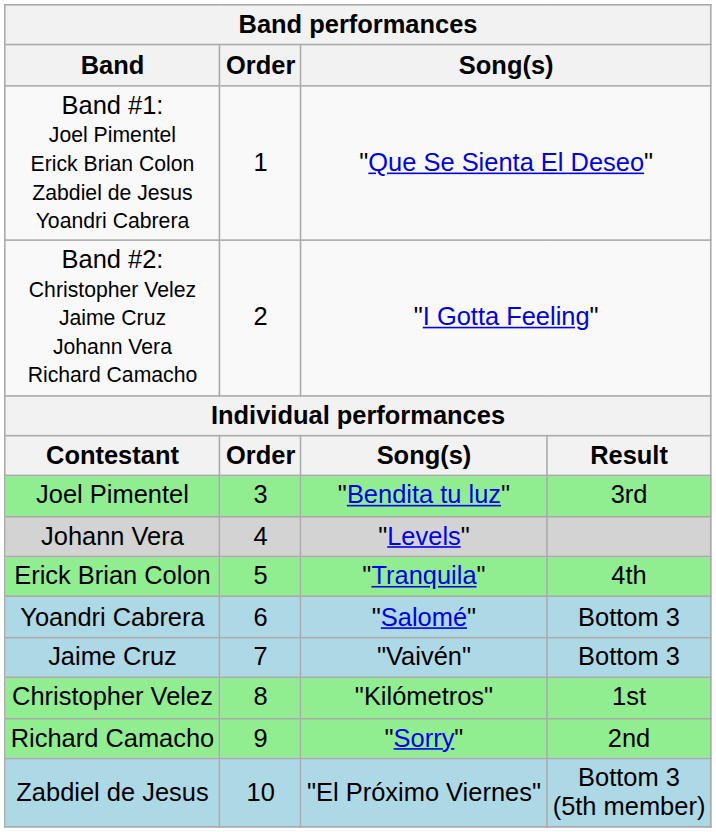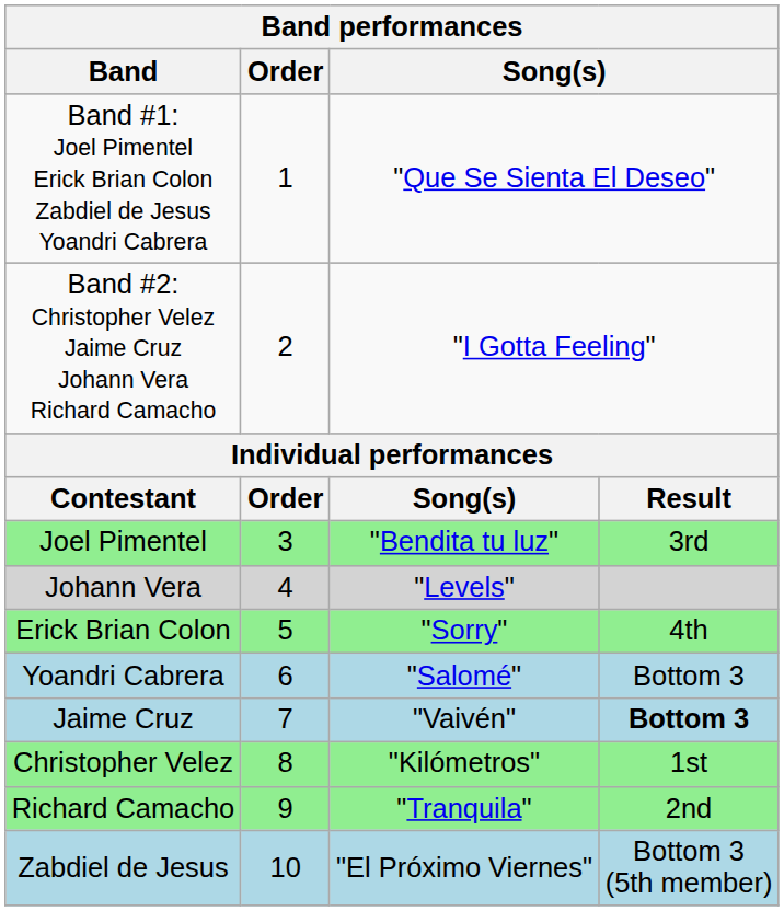Erick Brian Colon | column 3: "Tranquila" -> "Sorry"
Jaime Cruz | column 4: normal -> bold
Richard Camacho | column 3: "Sorry" -> "Tranquila"
